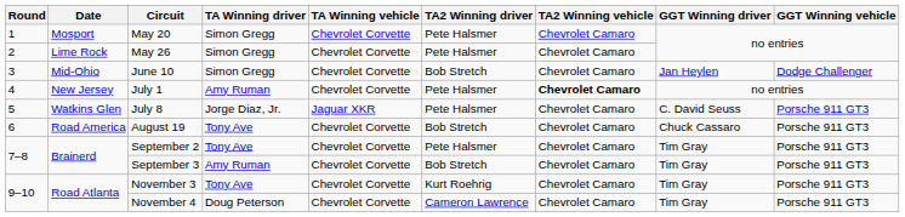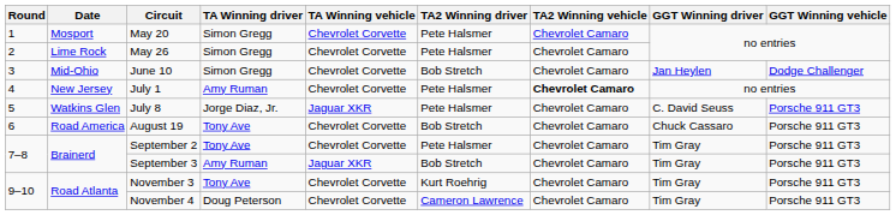September 3 | TA Winning vehicle: Chevrolet Corvette -> Jaguar XKR
